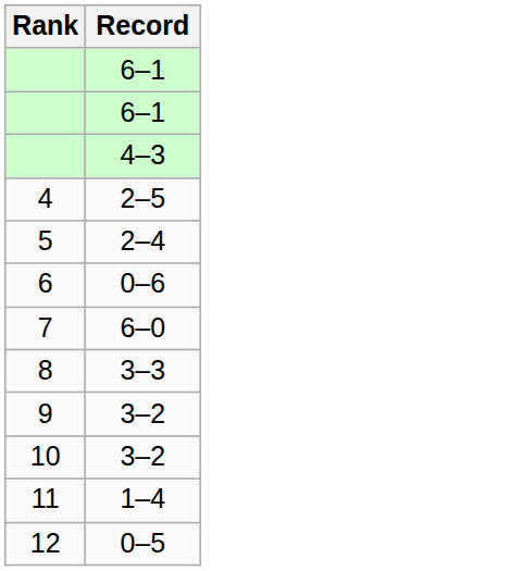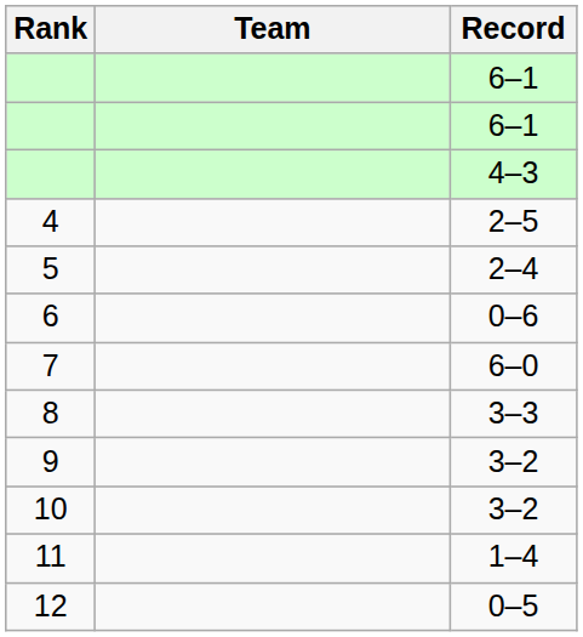+ column: Team
